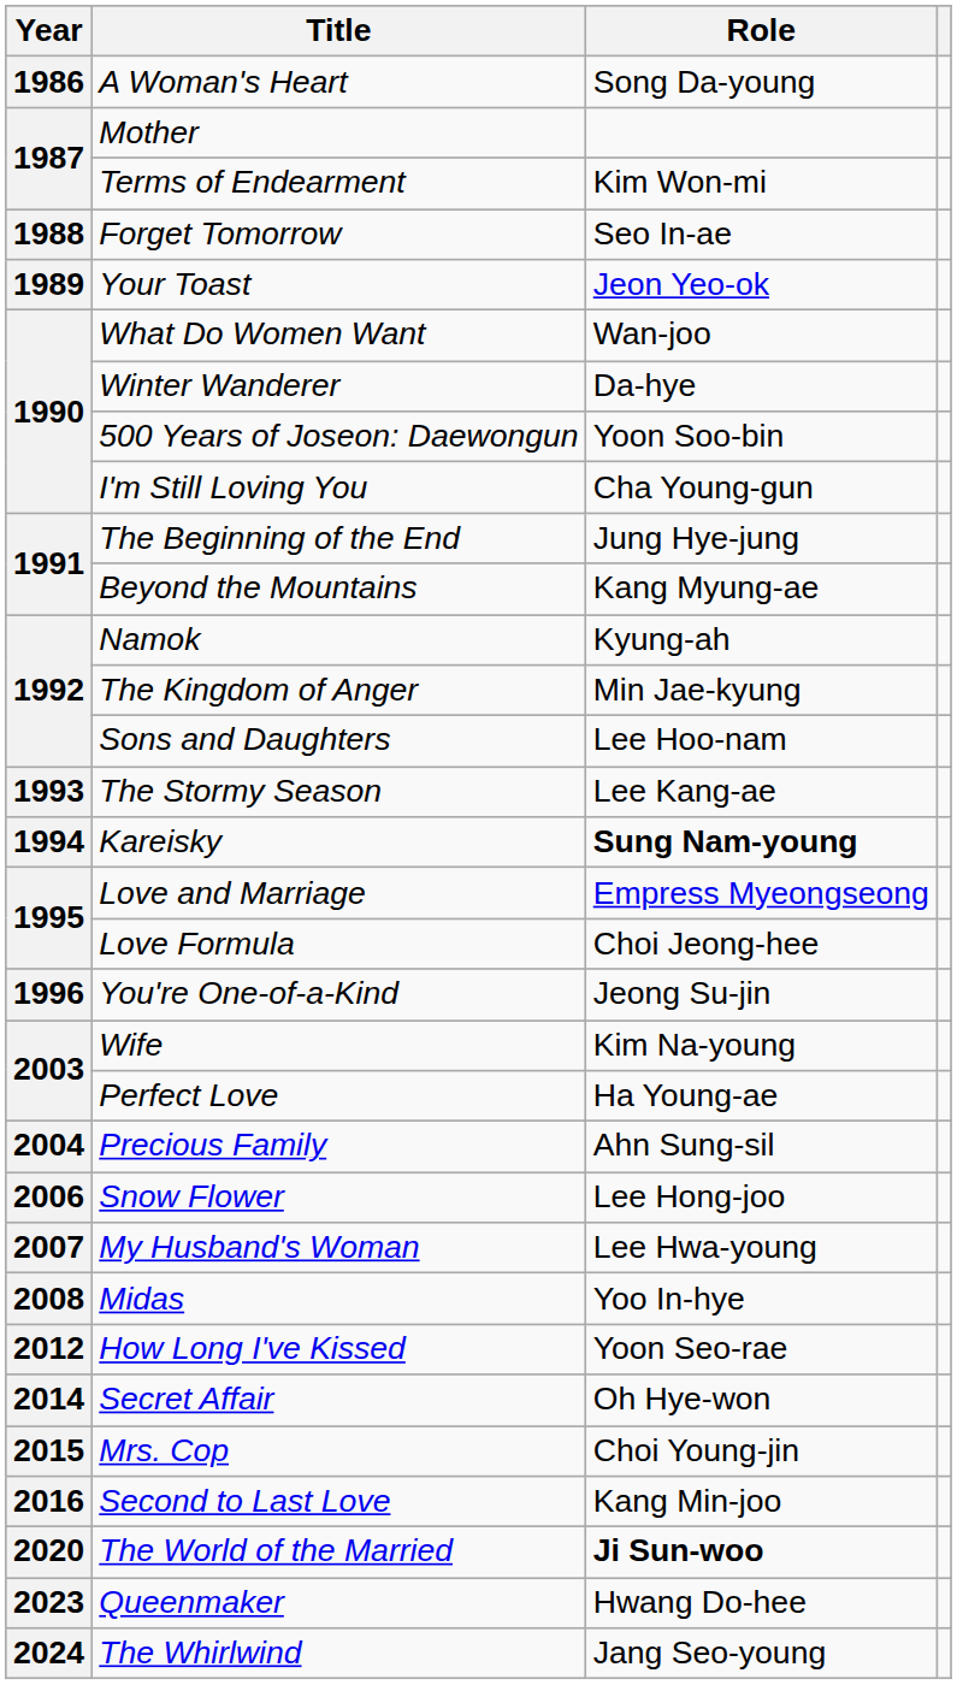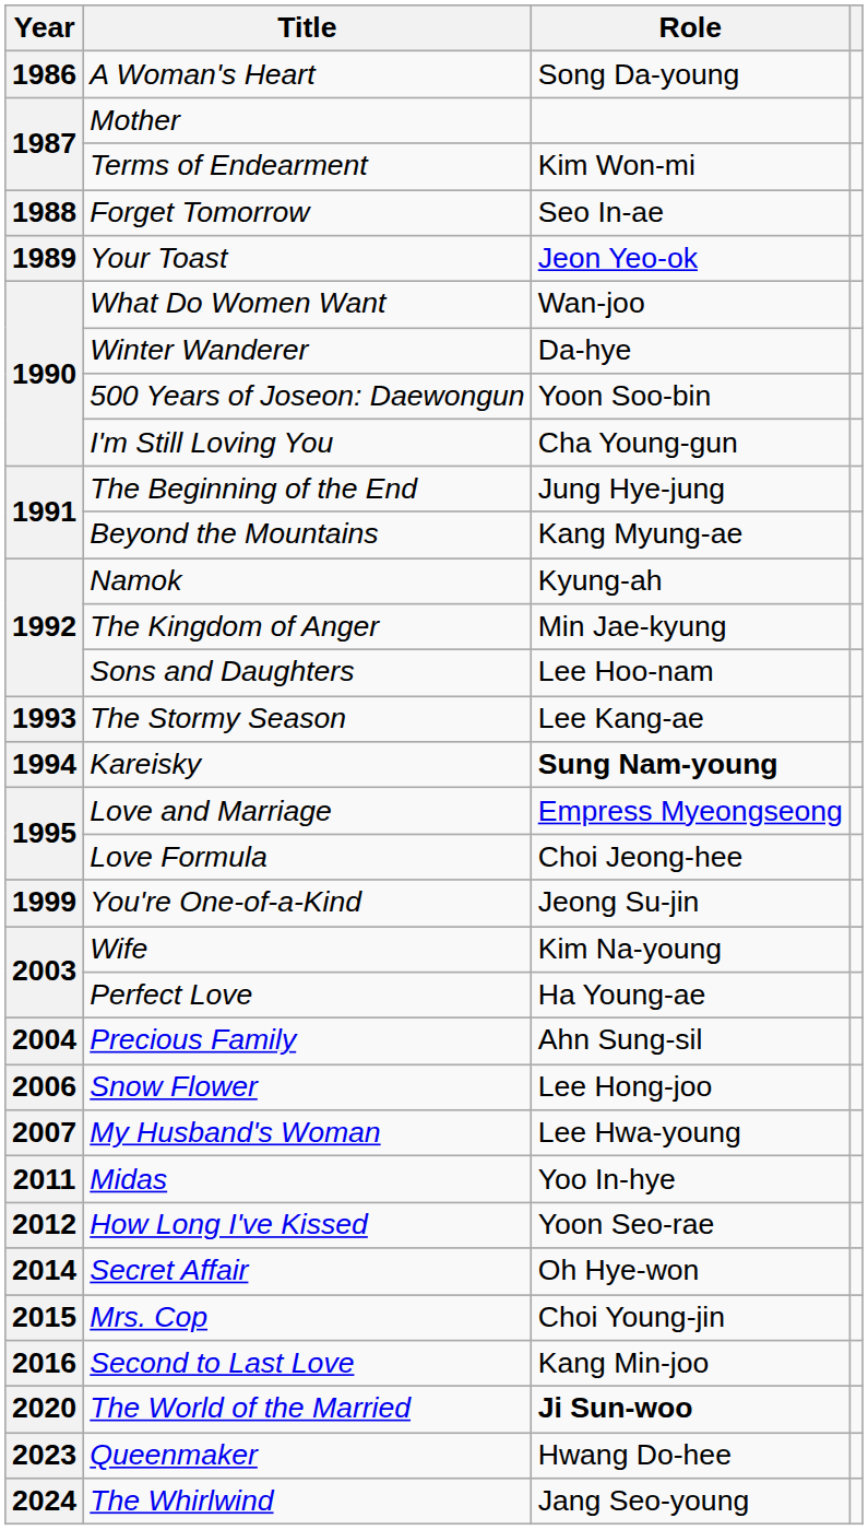You're One-of-a-Kind | Year: 1996 -> 1999
Midas | Year: 2008 -> 2011
